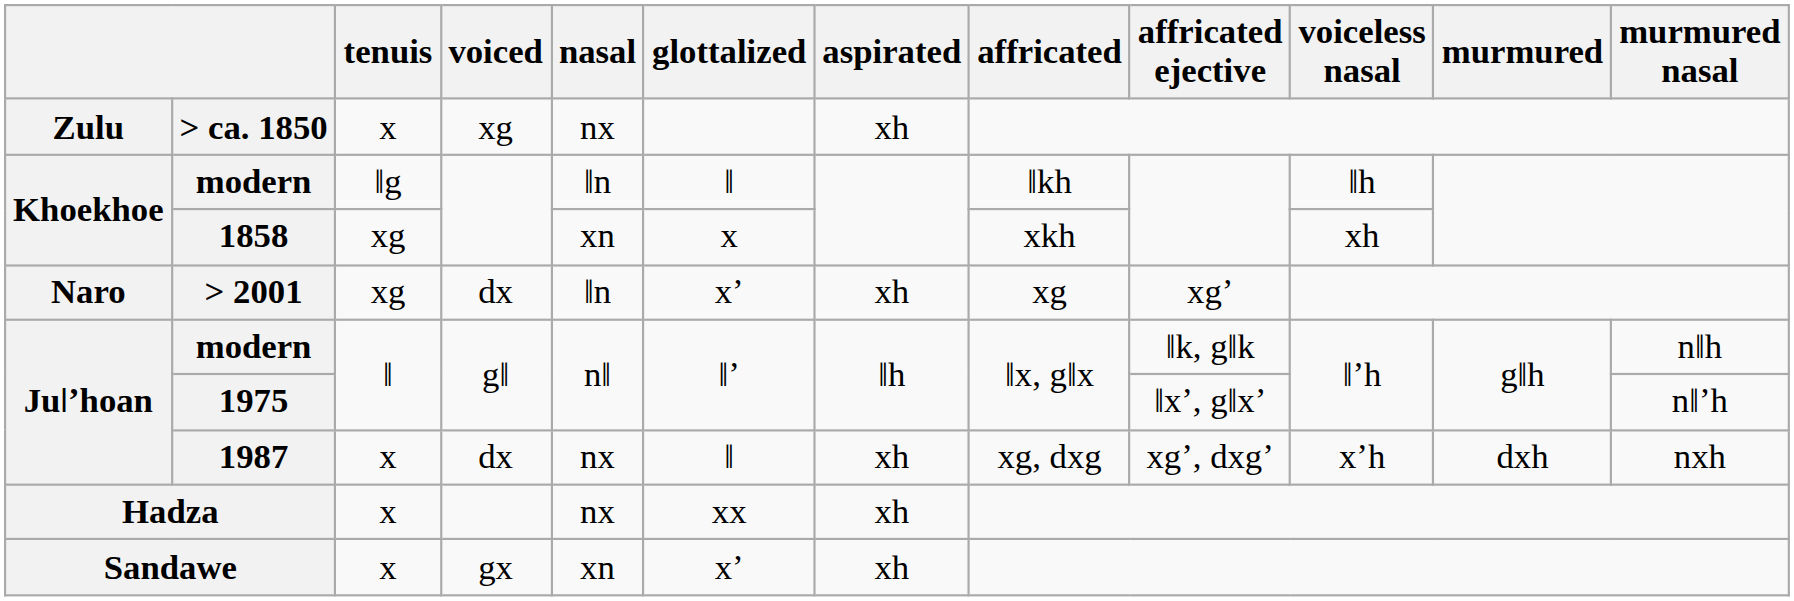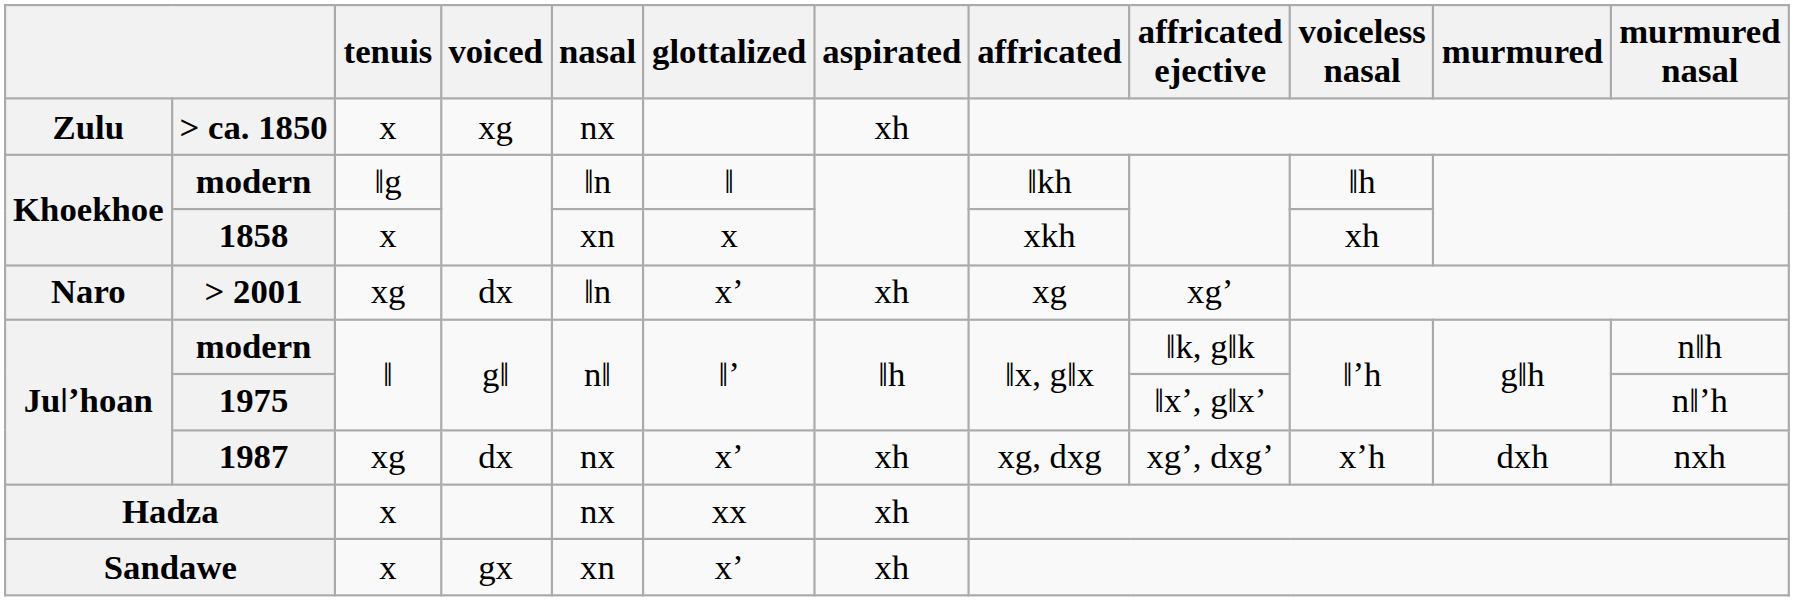1858 | tenuis: xg -> x
1987 | tenuis: x -> xg
1987 | glottalized: ǁ -> xʼ
